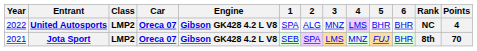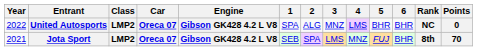United Autosports | Points: 4 -> 0
